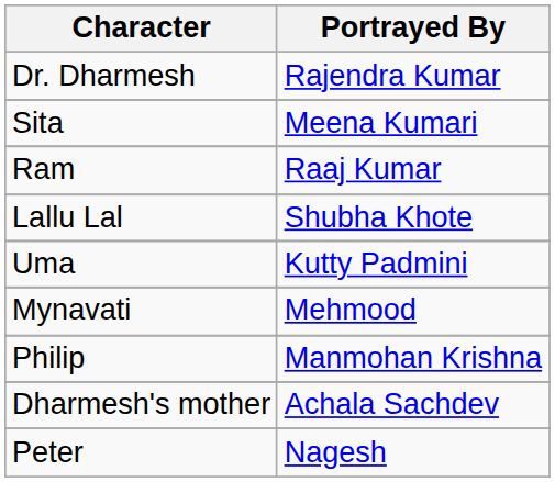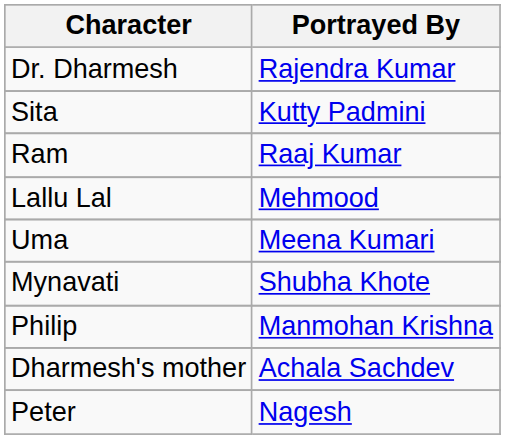Sita | column 2: Meena Kumari -> Kutty Padmini
Lallu Lal | column 2: Shubha Khote -> Mehmood
Uma | column 2: Kutty Padmini -> Meena Kumari
Mynavati | column 2: Mehmood -> Shubha Khote
